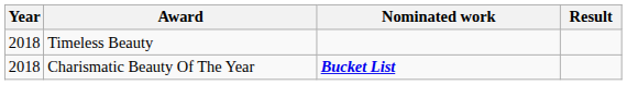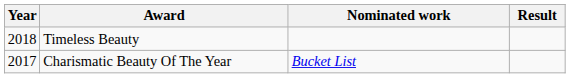Charismatic Beauty Of The Year | Year: 2018 -> 2017
Charismatic Beauty Of The Year | Nominated work: bold -> normal
